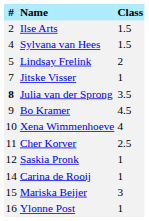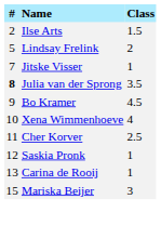- row: 4 | Sylvana van Hees | 1.5
Carina de Rooij | #: 14 -> 13
- row: 16 | Ylonne Post | 1
